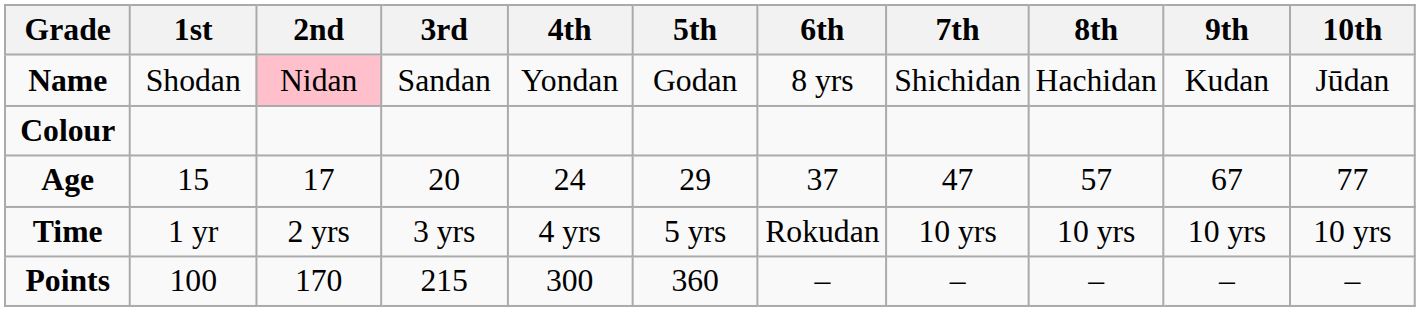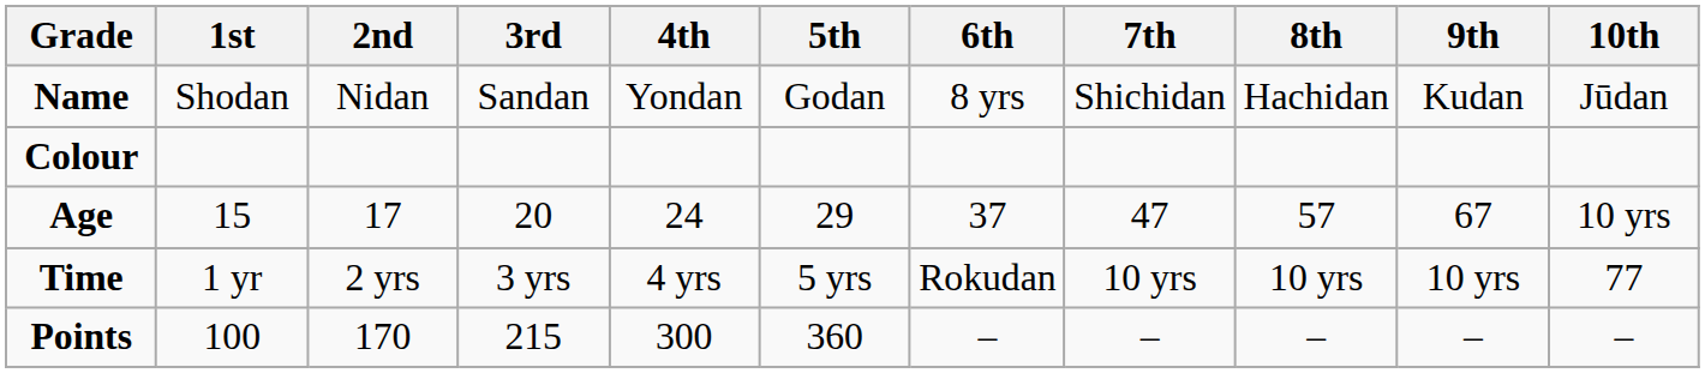Name | 2nd: pink background -> no background
Age | 10th: 77 -> 10 yrs
Time | 10th: 10 yrs -> 77
